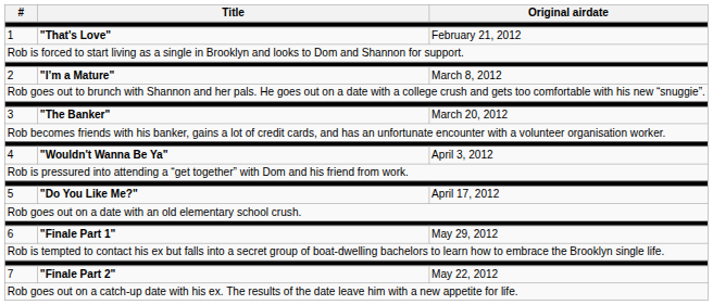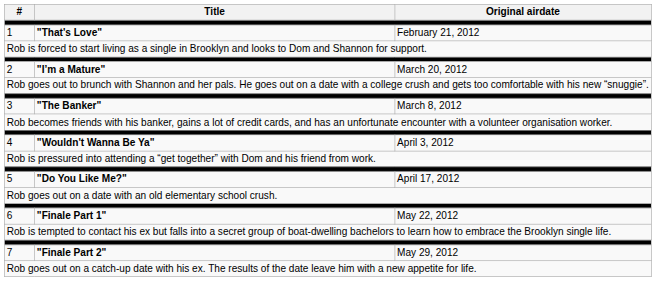2 | Original airdate: March 8, 2012 -> March 20, 2012
3 | Original airdate: March 20, 2012 -> March 8, 2012
6 | Original airdate: May 29, 2012 -> May 22, 2012
7 | Original airdate: May 22, 2012 -> May 29, 2012
